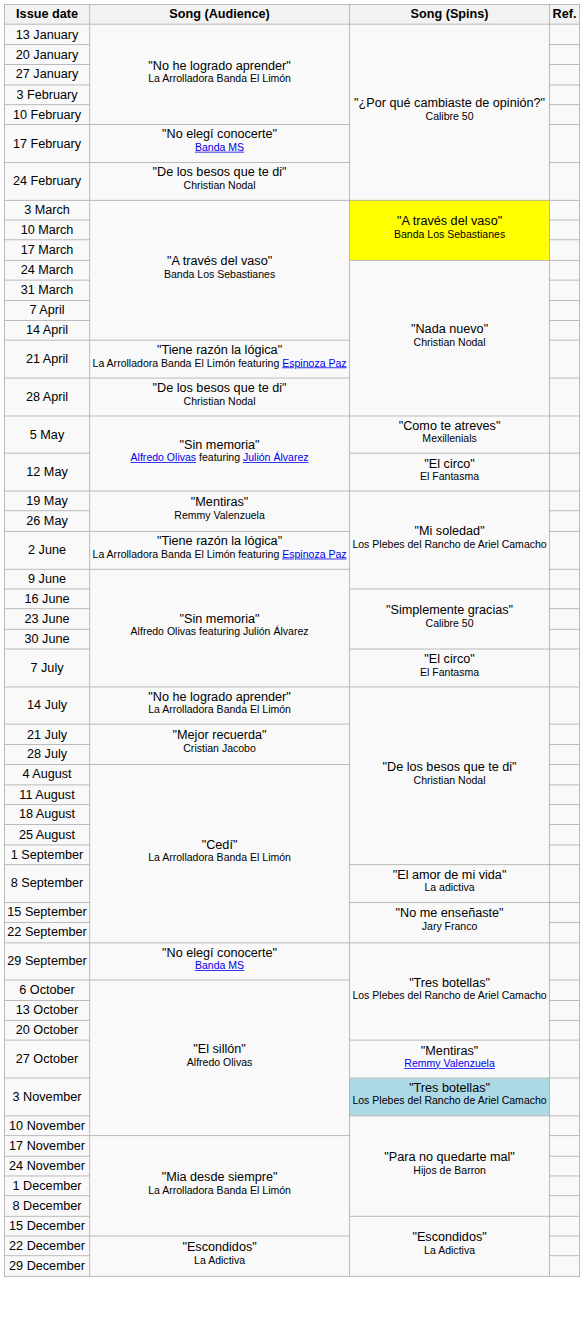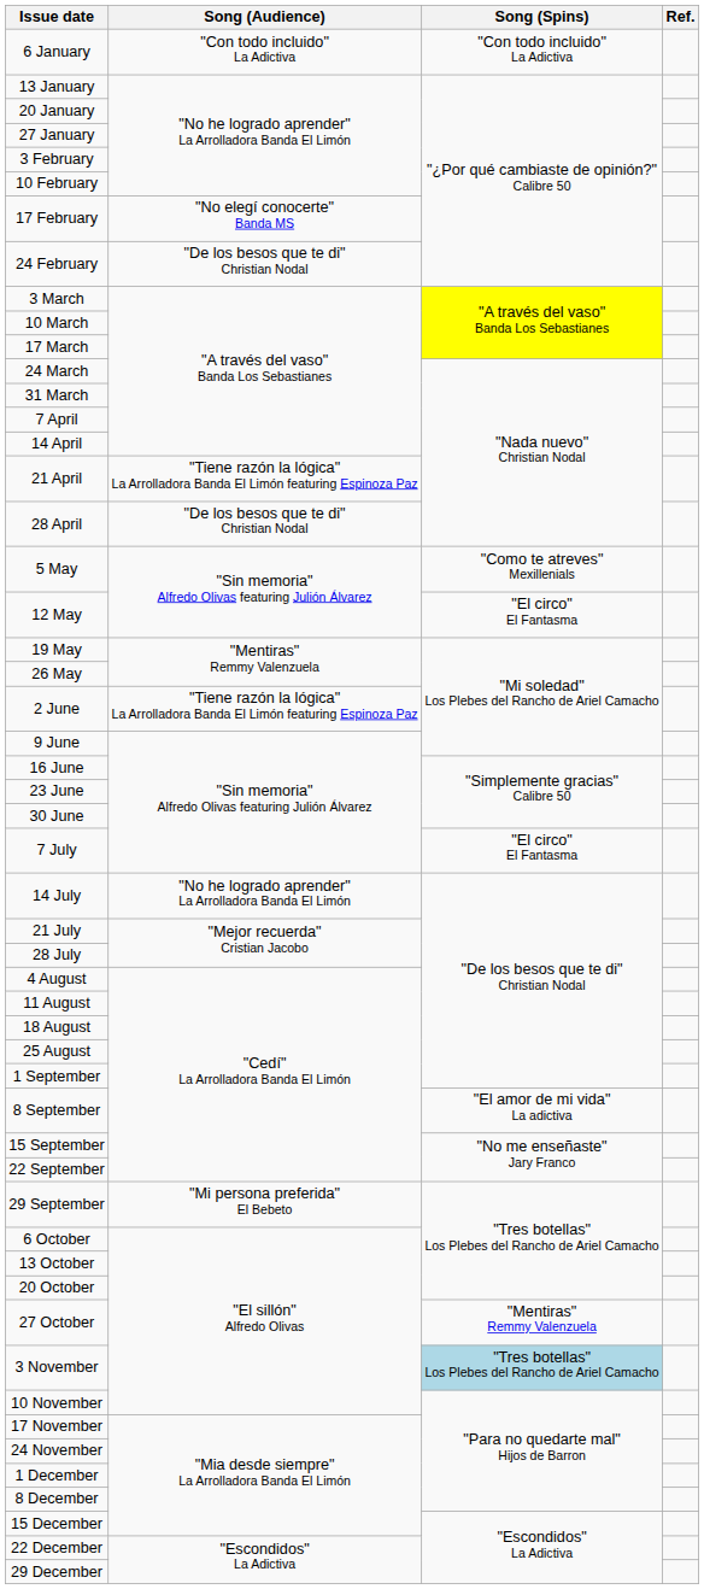+ row: 6 January | "Con todo incluido" La Adictiva | "Con todo incluido" La Adictiva
29 September | Song (Audience): "No elegí conocerte" Banda MS -> "Mi persona preferida" El Bebeto
